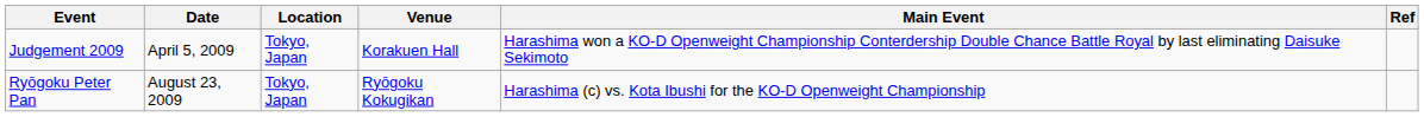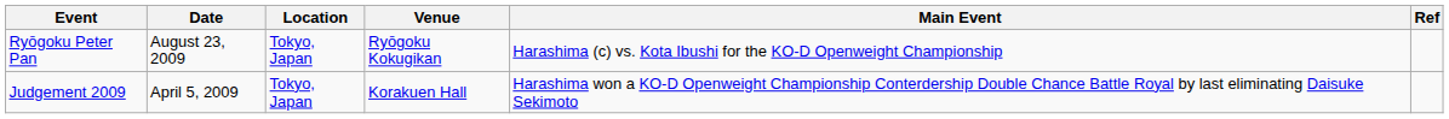rows swapped: Judgement 2009 <-> Ryōgoku Peter Pan
